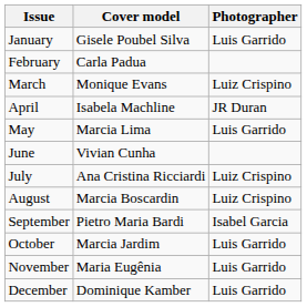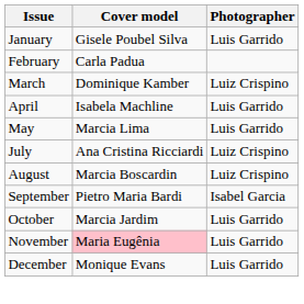March | Cover model: Monique Evans -> Dominique Kamber
April | Photographer: JR Duran -> Luis Garrido
- row: June | Vivian Cunha
November | Cover model: no background -> pink background
December | Cover model: Dominique Kamber -> Monique Evans
